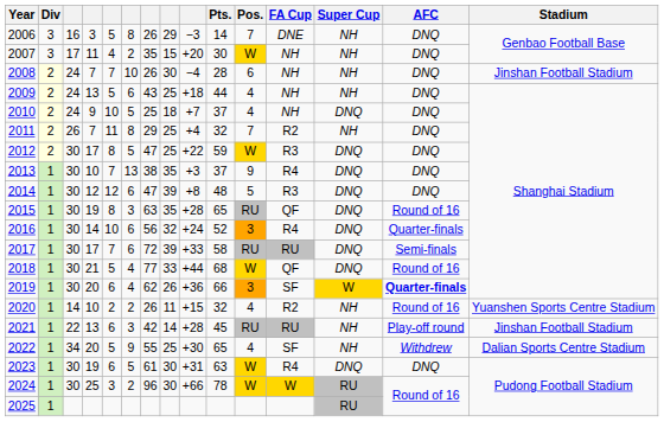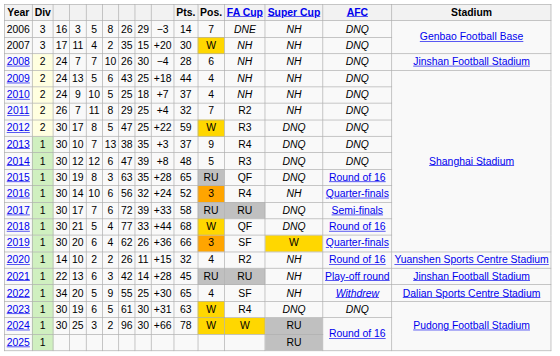2010 | Super Cup: DNQ -> NH
2016 | Super Cup: DNQ -> NH
2019 | AFC: bold -> normal
